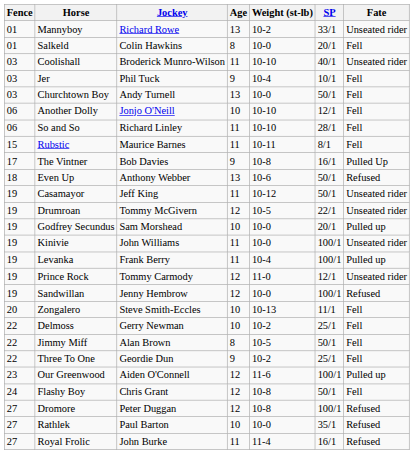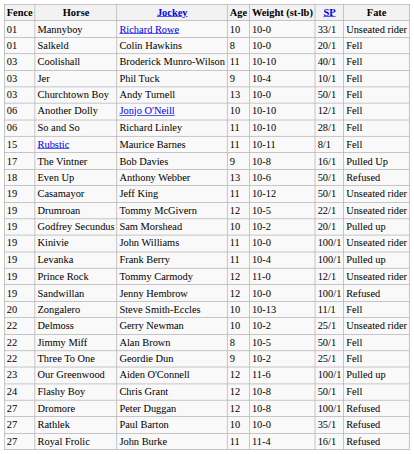Mannyboy | Age: 13 -> 10
Mannyboy | Weight (st-lb): 10-2 -> 10-0
Coolishall | Fate: Unseated rider -> Fell
Godfrey Secundus | Weight (st-lb): 10-0 -> 10-2
Delmoss | Fate: Fell -> Unseated rider
